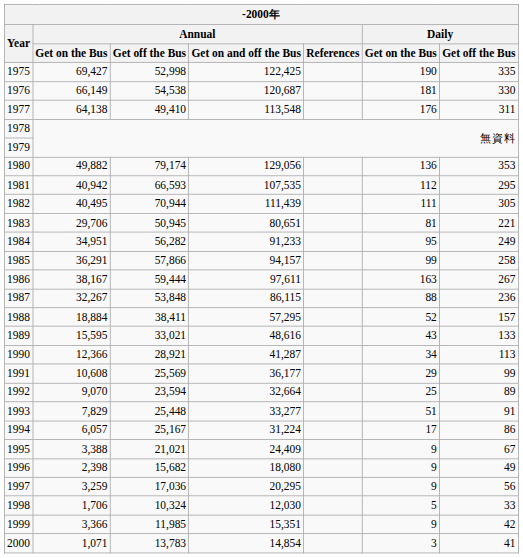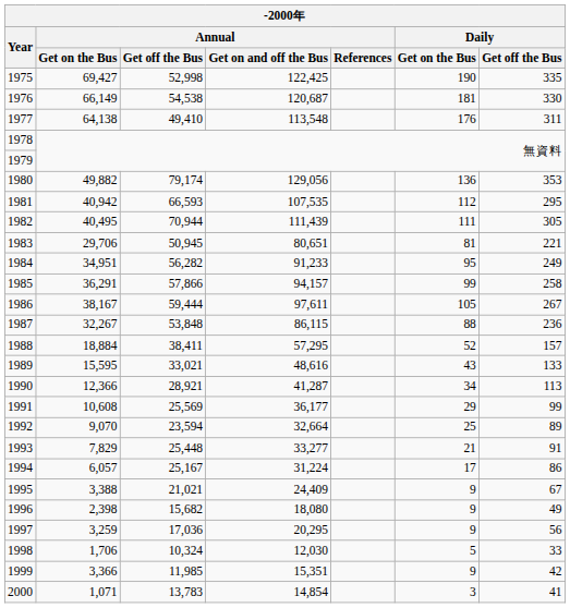1986 | Daily / Get on the Bus: 163 -> 105
1993 | Daily / Get on the Bus: 51 -> 21
